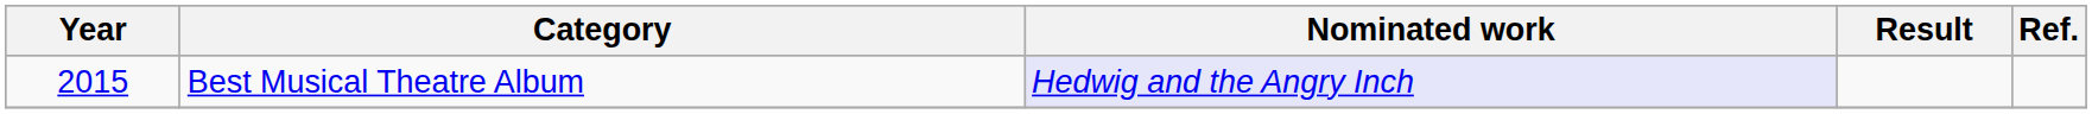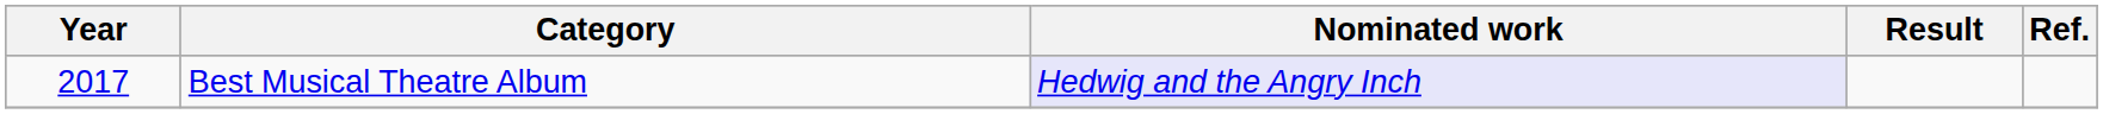Best Musical Theatre Album | Year: 2015 -> 2017
